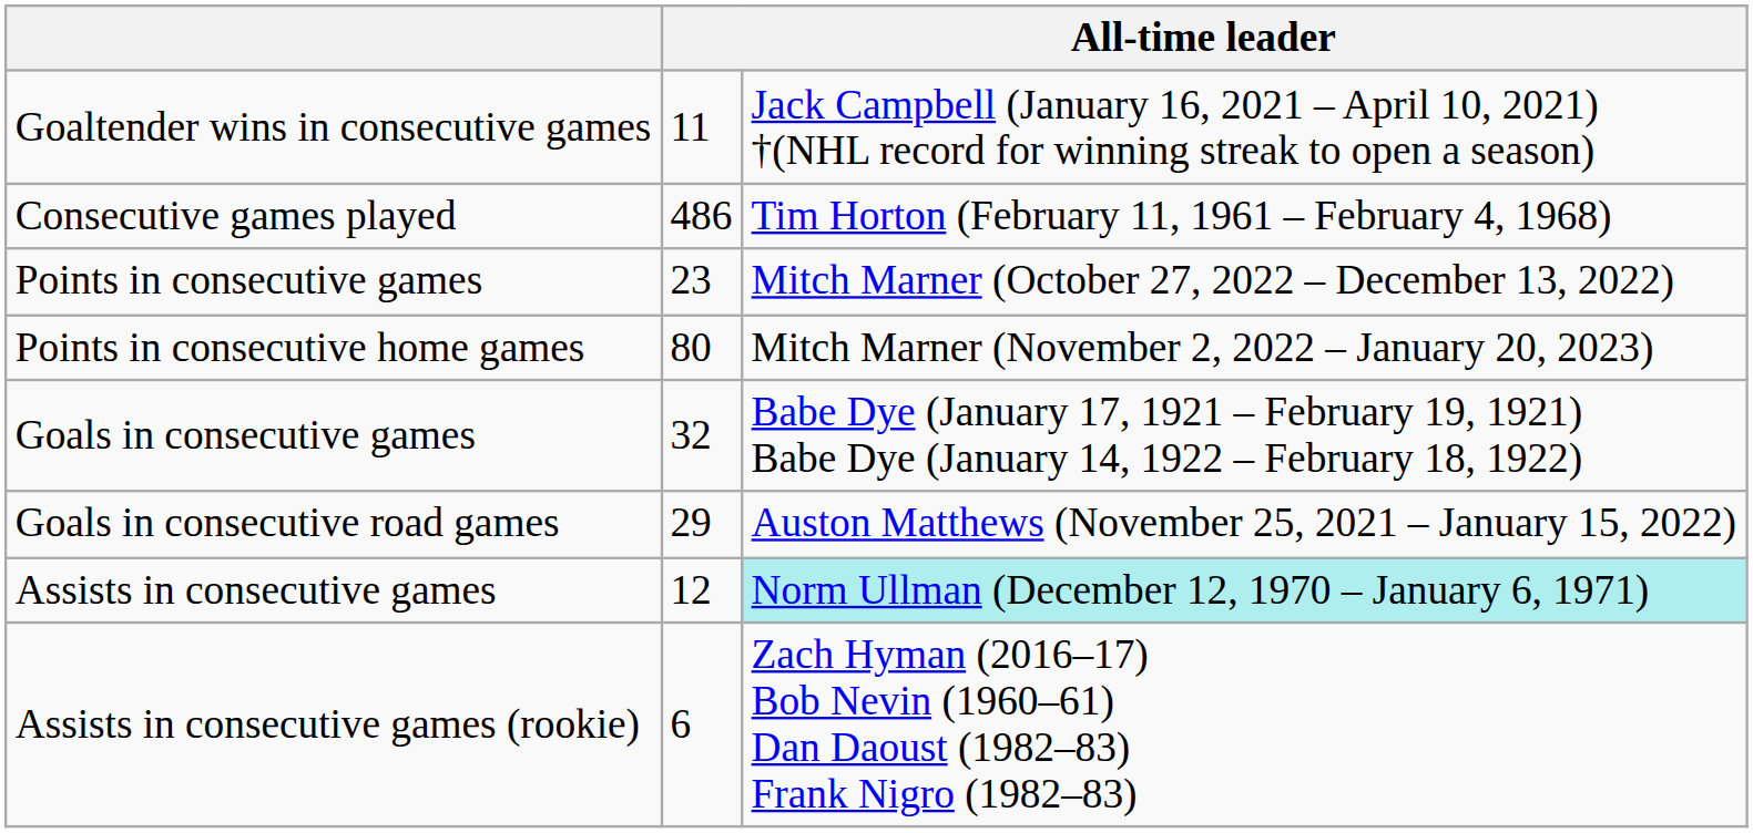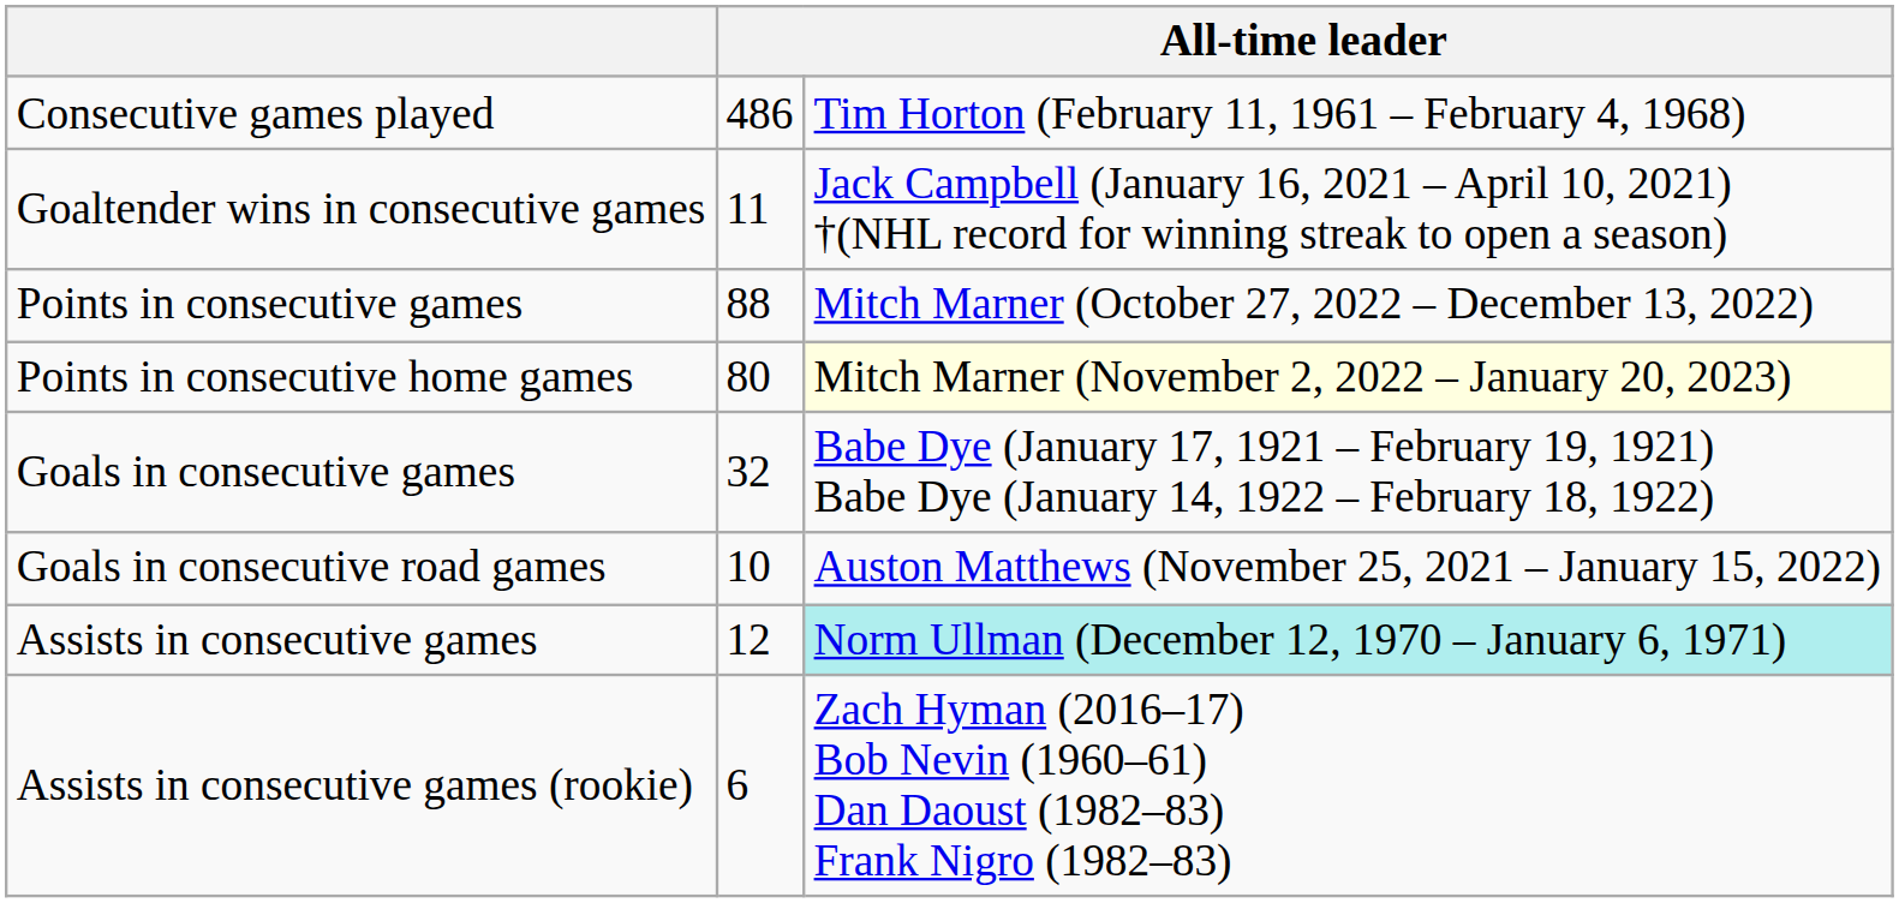rows swapped: Consecutive games played <-> Goaltender wins in consecutive games
Points in consecutive games | column 2: 23 -> 88
Points in consecutive home games | column 3: no background -> lightyellow background
Goals in consecutive road games | column 2: 29 -> 10
